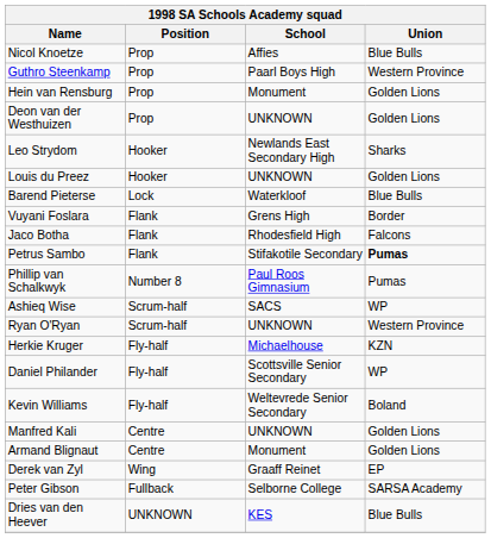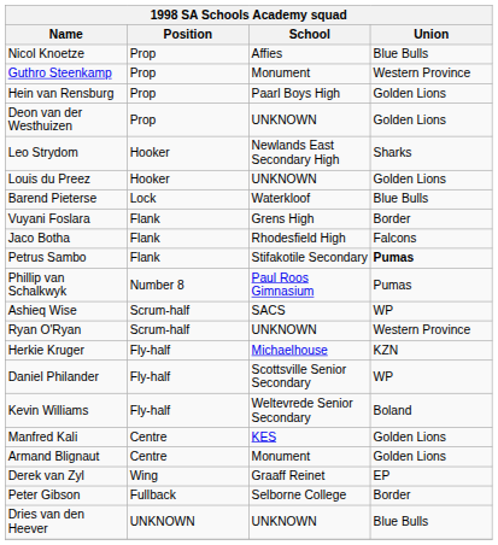Guthro Steenkamp | School: Paarl Boys High -> Monument
Hein van Rensburg | School: Monument -> Paarl Boys High
Manfred Kali | School: UNKNOWN -> KES
Peter Gibson | Union: SARSA Academy -> Border
Dries van den Heever | School: KES -> UNKNOWN
